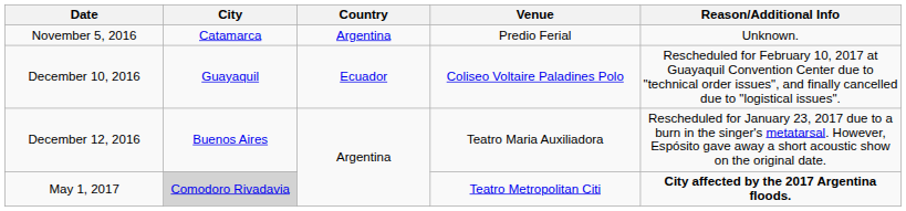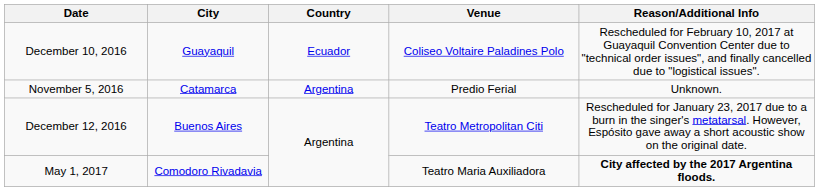rows swapped: November 5, 2016 <-> December 10, 2016
December 12, 2016 | Venue: Teatro Maria Auxiliadora -> Teatro Metropolitan Citi
May 1, 2017 | City: lightgrey background -> no background
May 1, 2017 | Venue: Teatro Metropolitan Citi -> Teatro Maria Auxiliadora
